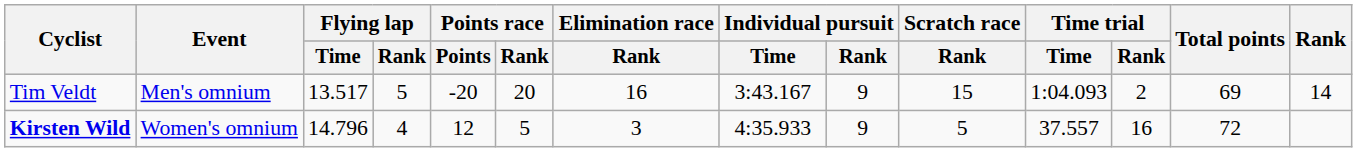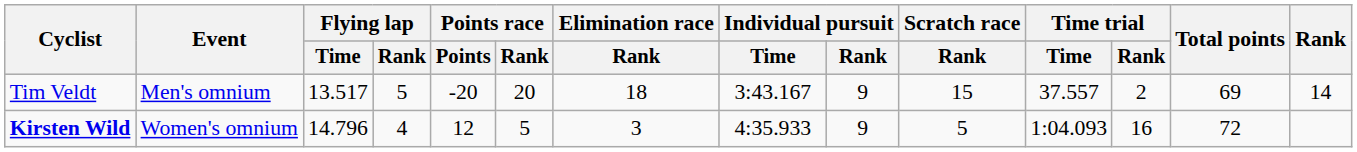Tim Veldt | Elimination race / Rank: 16 -> 18
Tim Veldt | Time trial / Time: 1:04.093 -> 37.557
Kirsten Wild | Time trial / Time: 37.557 -> 1:04.093
